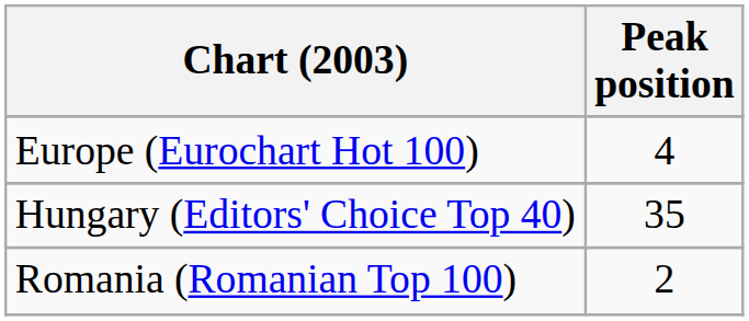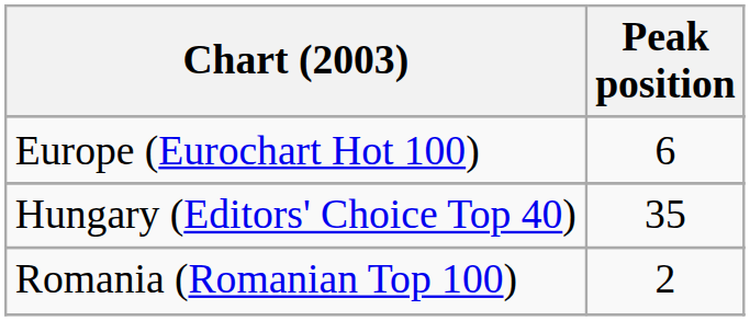Europe (Eurochart Hot 100) | Peak position: 4 -> 6
